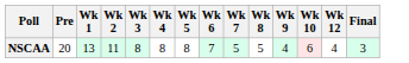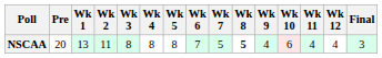+ column: Wk 11 | 4
NSCAA | Wk 8: normal -> bold
